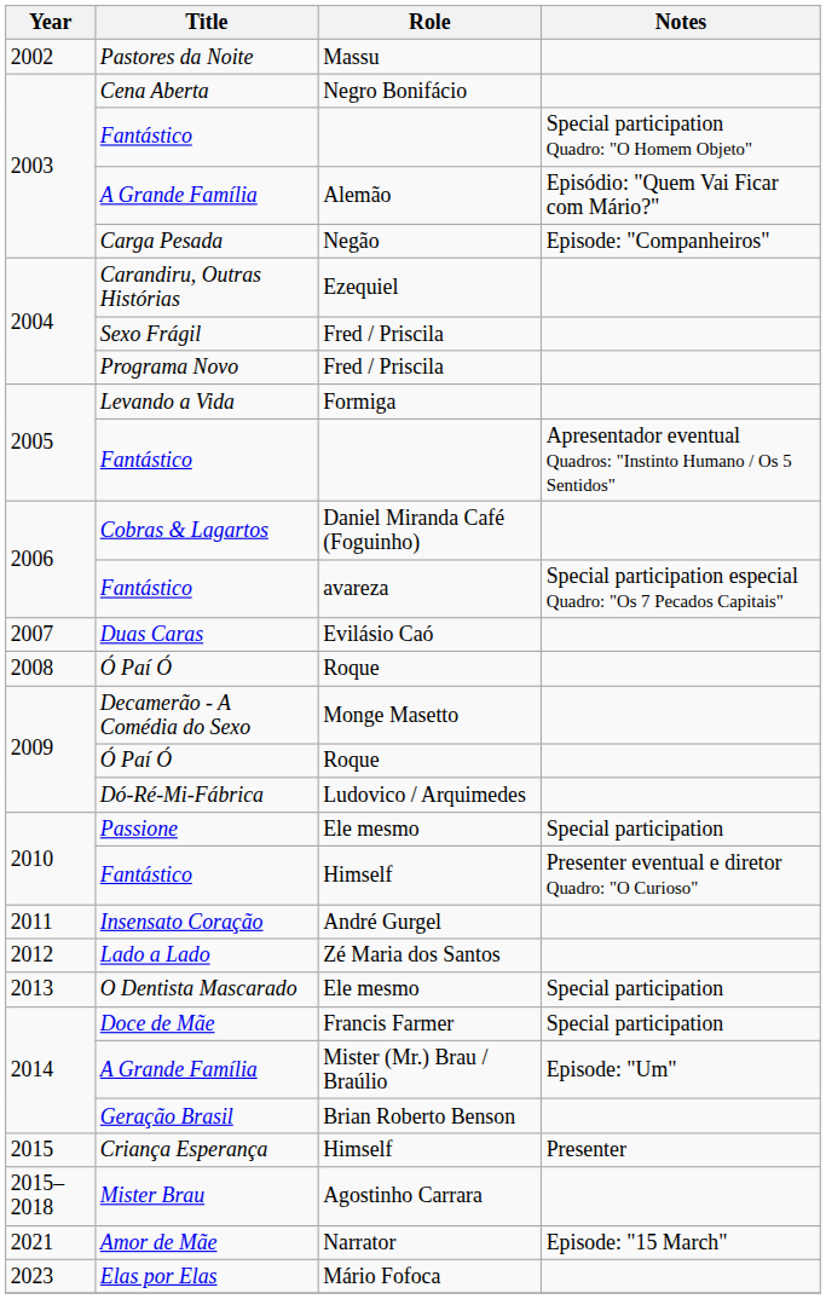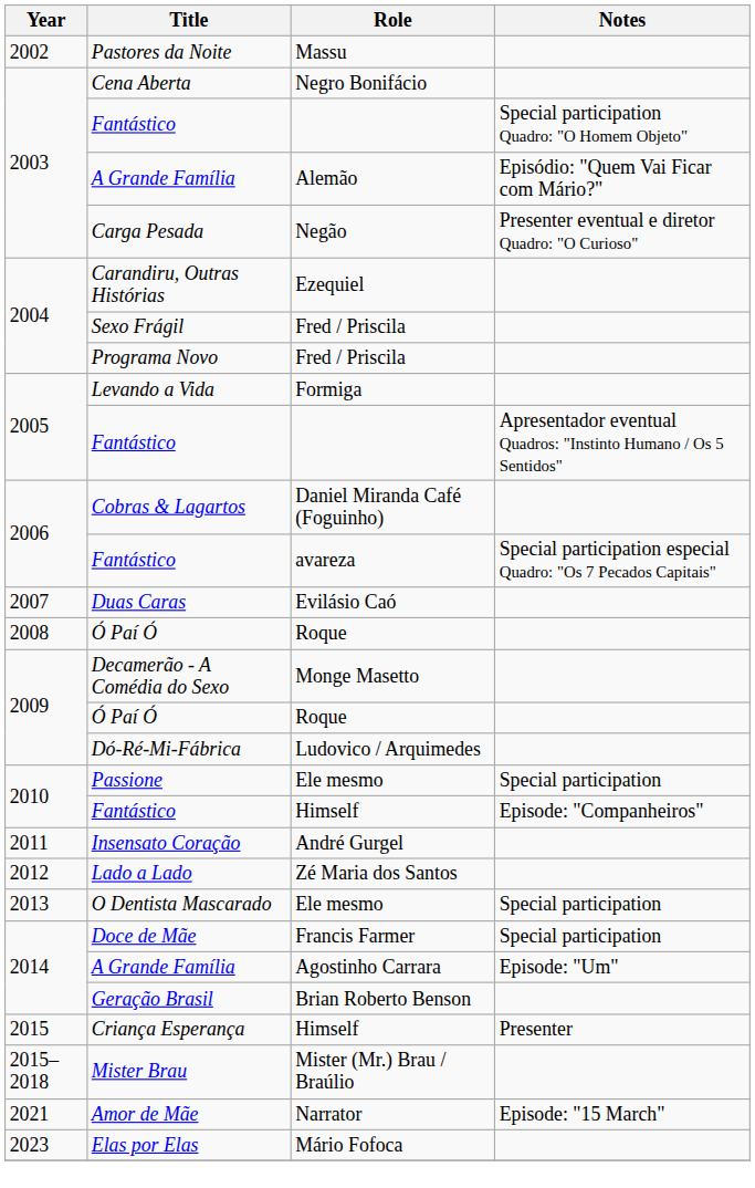Carga Pesada | Notes: Episode: "Companheiros" -> Presenter eventual e diretor Quadro: "O Curioso"
2010 / Fantástico | Notes: Presenter eventual e diretor Quadro: "O Curioso" -> Episode: "Companheiros"
2014 / A Grande Família | Role: Mister (Mr.) Brau / Braúlio -> Agostinho Carrara
Mister Brau | Role: Agostinho Carrara -> Mister (Mr.) Brau / Braúlio
